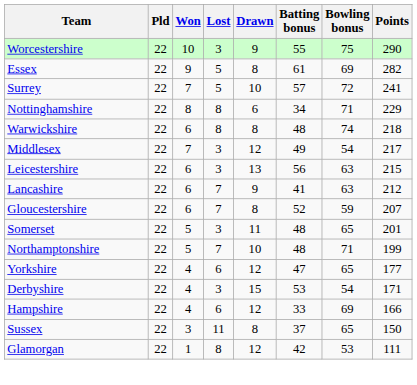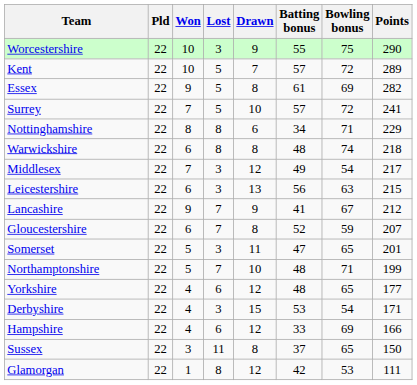+ row: Kent | 22 | 10 | 5 | 7 | 57 | 72 | 289
Lancashire | Won: 6 -> 9
Lancashire | Bowling bonus: 63 -> 67
Somerset | Batting bonus: 48 -> 47
Yorkshire | Batting bonus: 47 -> 48
